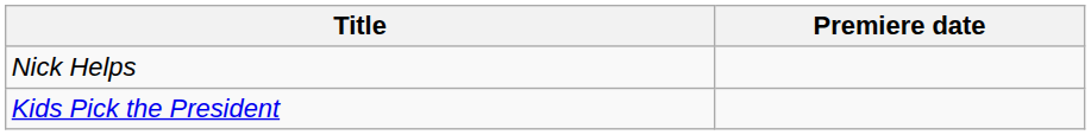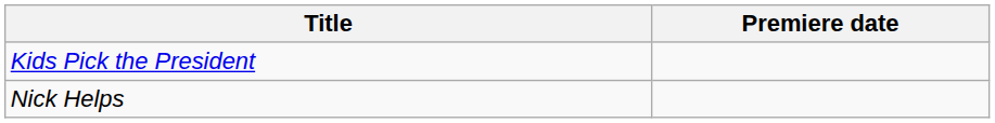rows swapped: Kids Pick the President <-> Nick Helps
